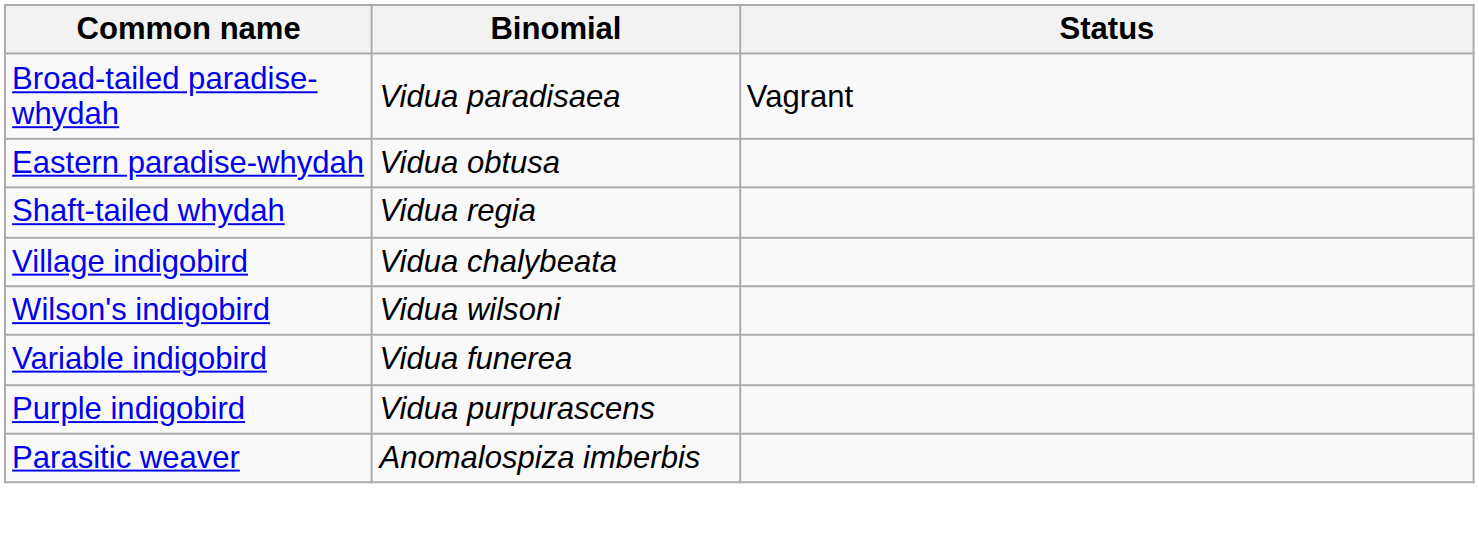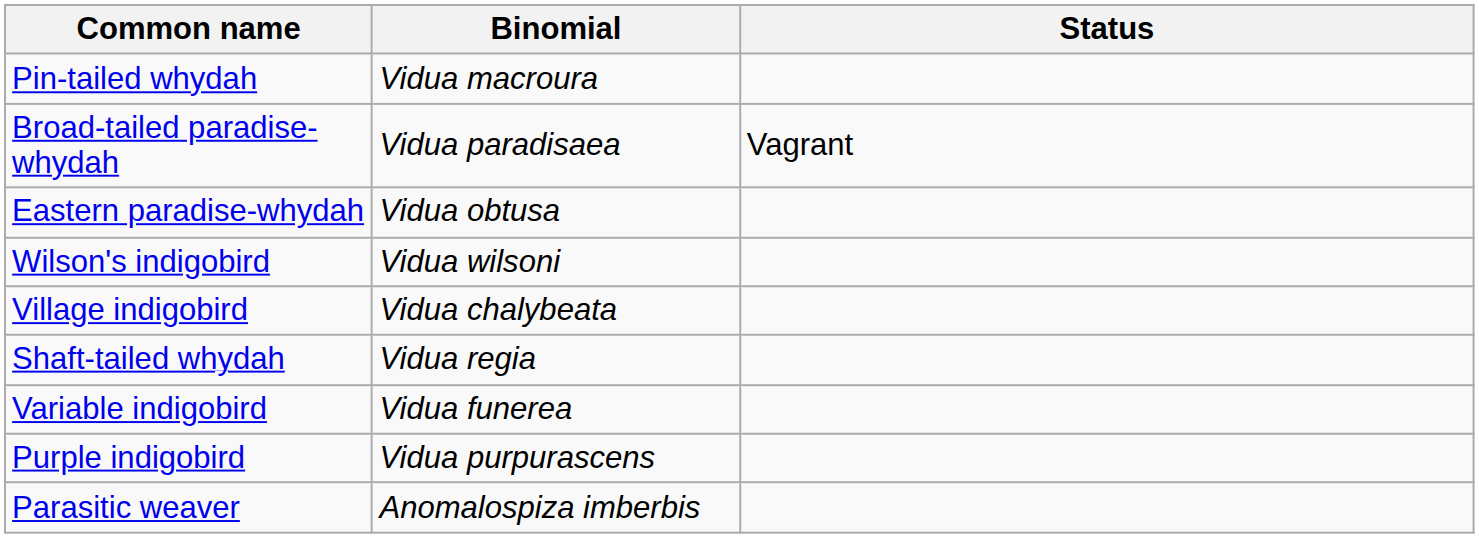+ row: Pin-tailed whydah | Vidua macroura
rows swapped: Shaft-tailed whydah <-> Wilson's indigobird
